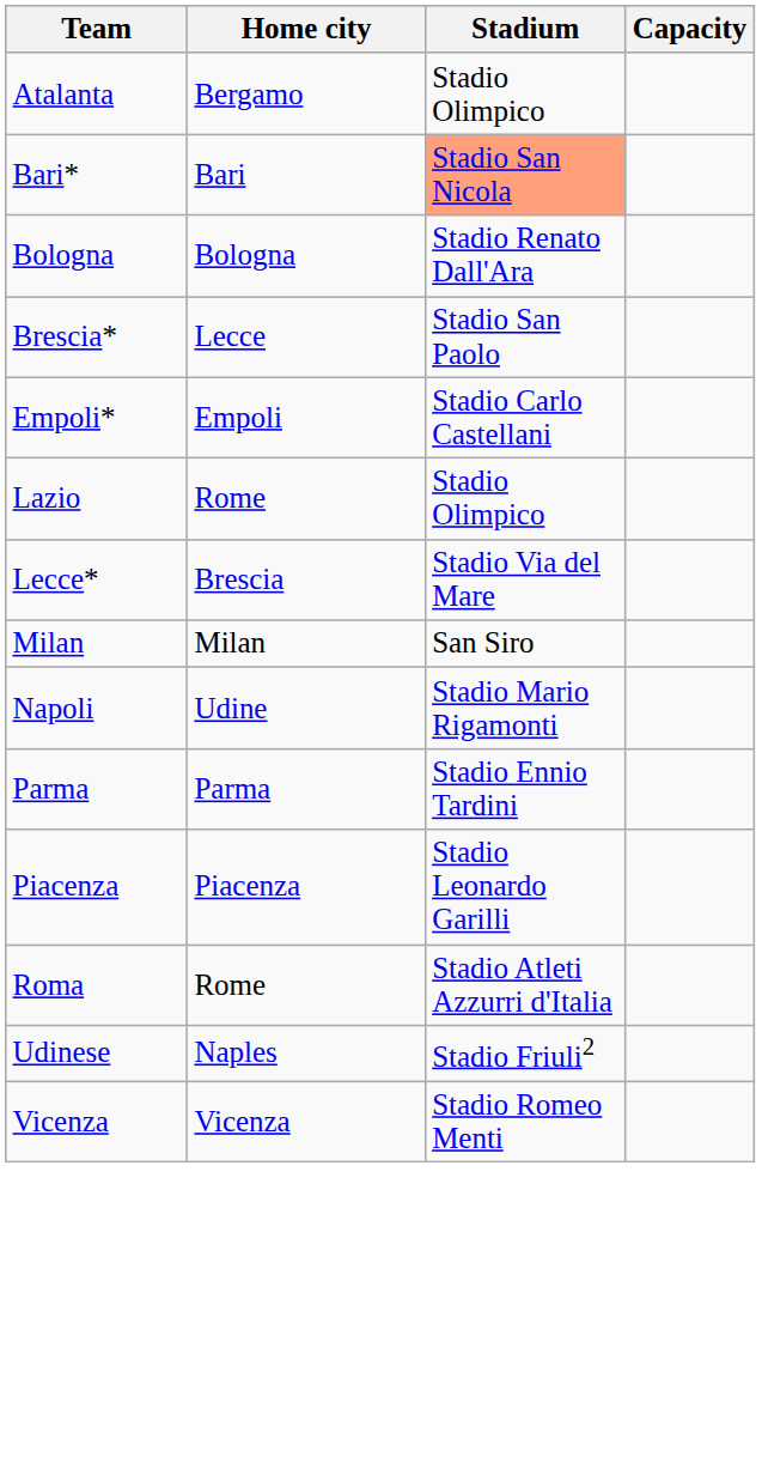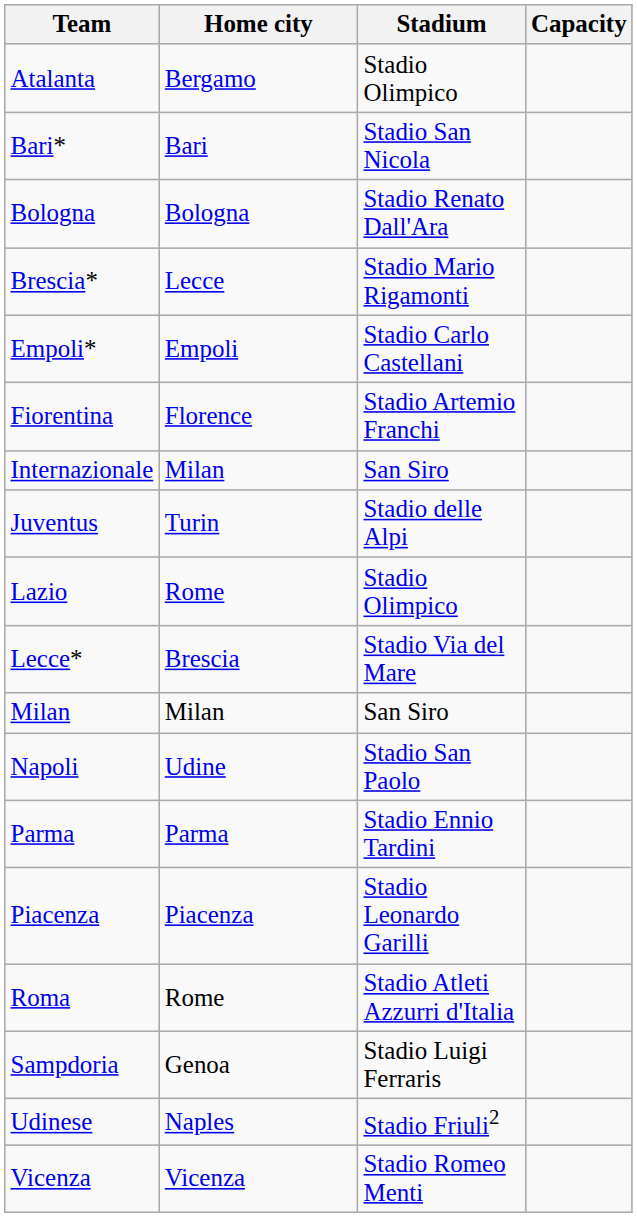Bari* | Stadium: lightsalmon background -> no background
Brescia* | Stadium: Stadio San Paolo -> Stadio Mario Rigamonti
+ row: Fiorentina | Florence | Stadio Artemio Franchi
+ row: Internazionale | Milan | San Siro
+ row: Juventus | Turin | Stadio delle Alpi
Napoli | Stadium: Stadio Mario Rigamonti -> Stadio San Paolo
+ row: Sampdoria | Genoa | Stadio Luigi Ferraris
